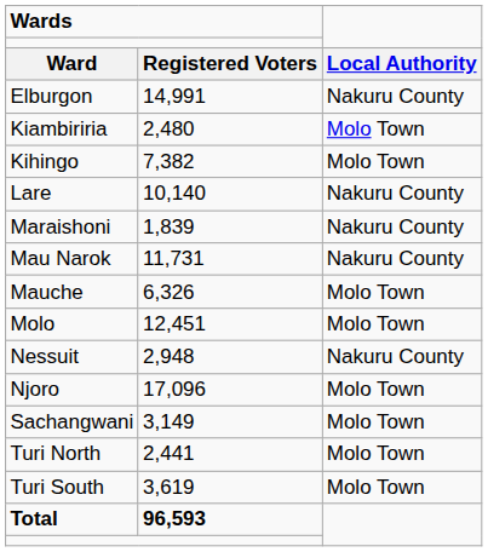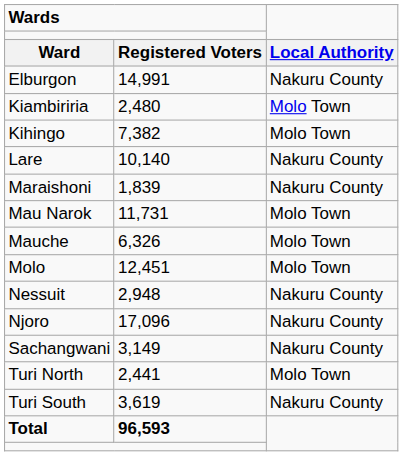Mau Narok | column 3: Nakuru County -> Molo Town
Njoro | column 3: Molo Town -> Nakuru County
Sachangwani | column 3: Molo Town -> Nakuru County
Turi South | column 3: Molo Town -> Nakuru County
